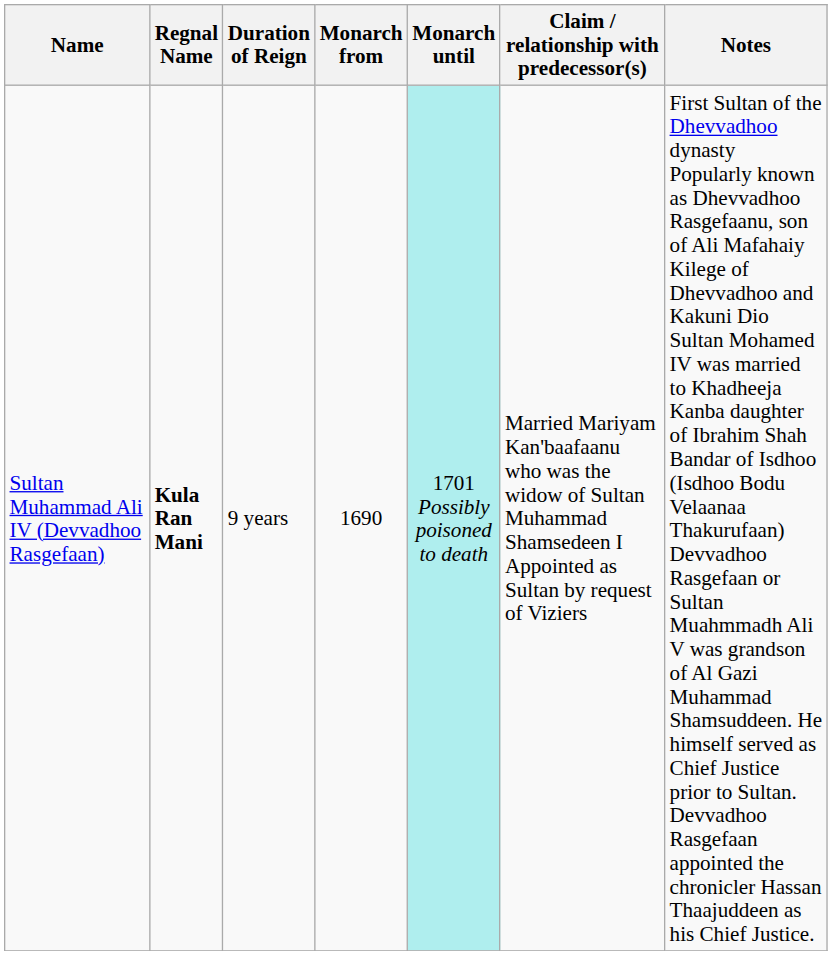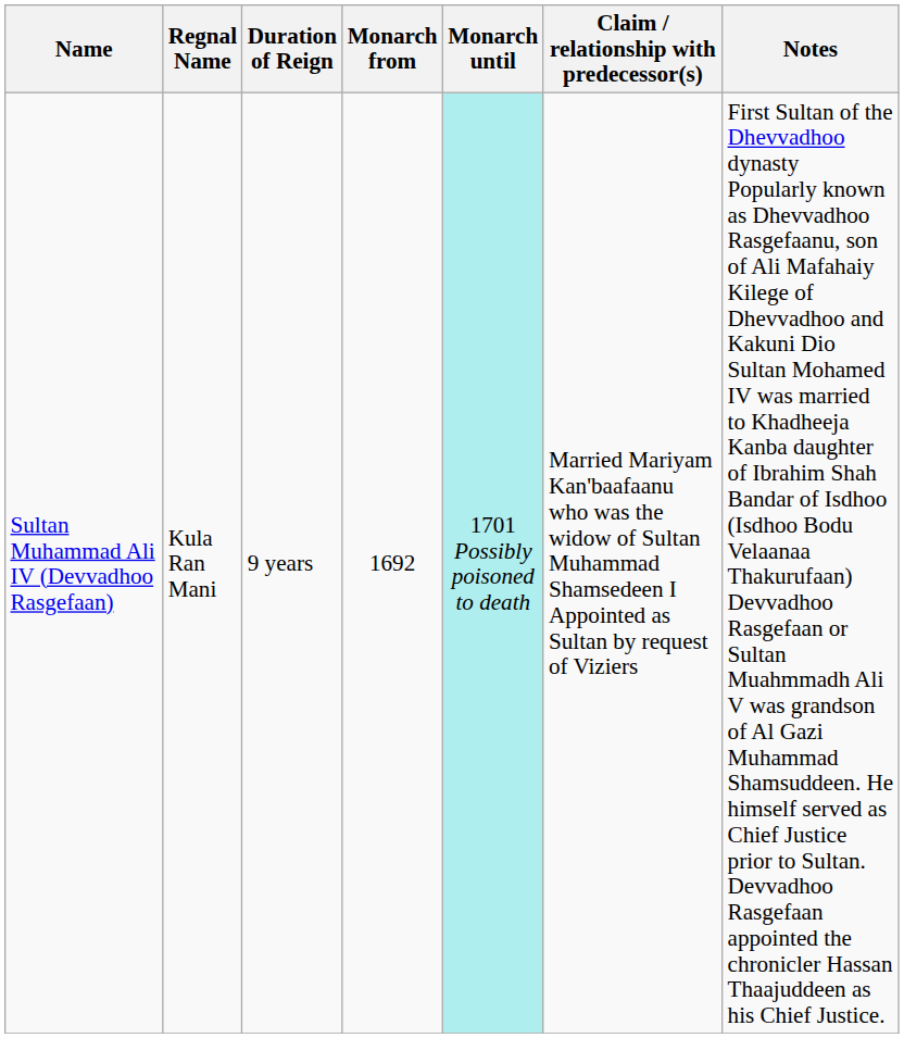Sultan Muhammad Ali IV (Devvadhoo Rasgefaan) | Regnal Name: bold -> normal
Sultan Muhammad Ali IV (Devvadhoo Rasgefaan) | Monarch from: 1690 -> 1692
